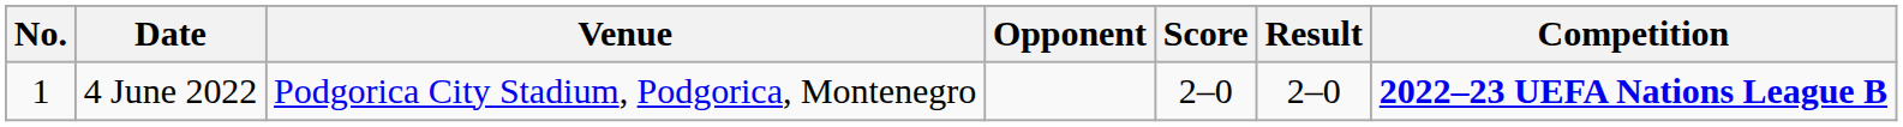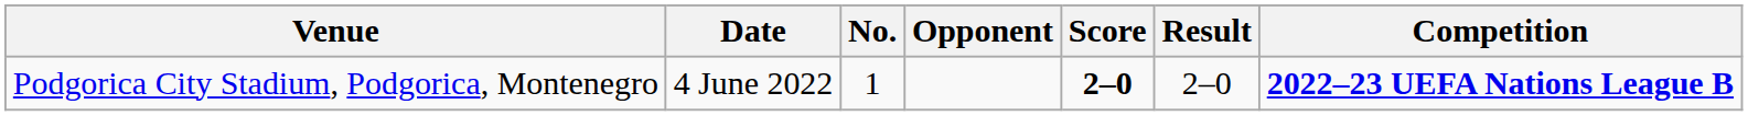columns swapped: No. <-> Venue
4 June 2022 | Score: normal -> bold
